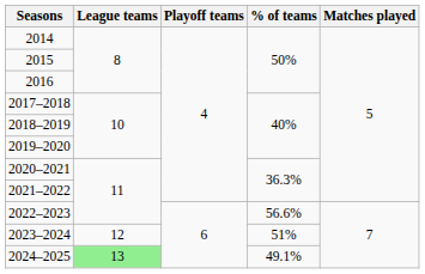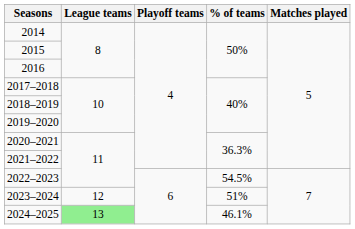2022–2023 | % of teams: 56.6% -> 54.5%
2024–2025 | % of teams: 49.1% -> 46.1%
